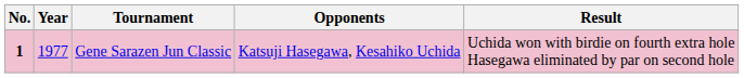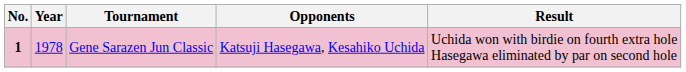Gene Sarazen Jun Classic | Year: 1977 -> 1978
